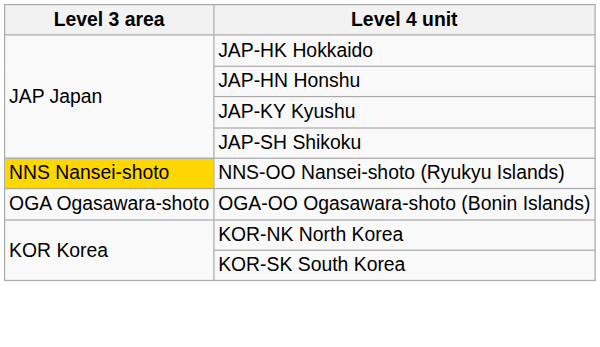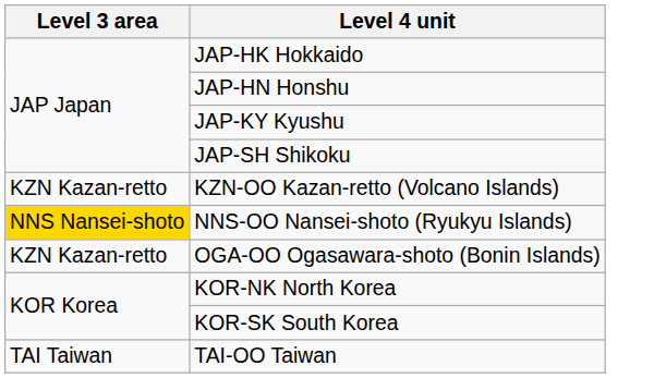+ row: KZN Kazan-retto | KZN-OO Kazan-retto (Volcano Islands)
OGA-OO Ogasawara-shoto (Bonin Islands) | Level 3 area: OGA Ogasawara-shoto -> KZN Kazan-retto
+ row: TAI Taiwan | TAI-OO Taiwan
